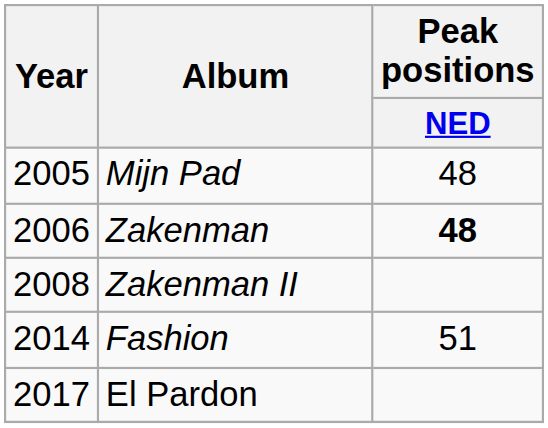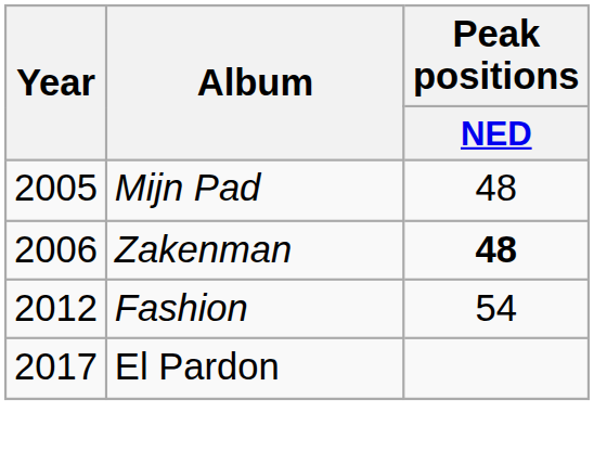- row: 2008 | Zakenman II
Fashion | Year: 2014 -> 2012
Fashion | Peak positions / NED: 51 -> 54
